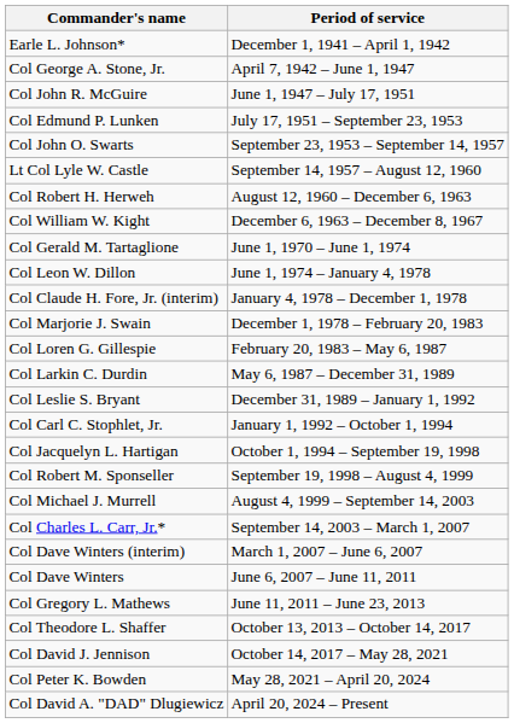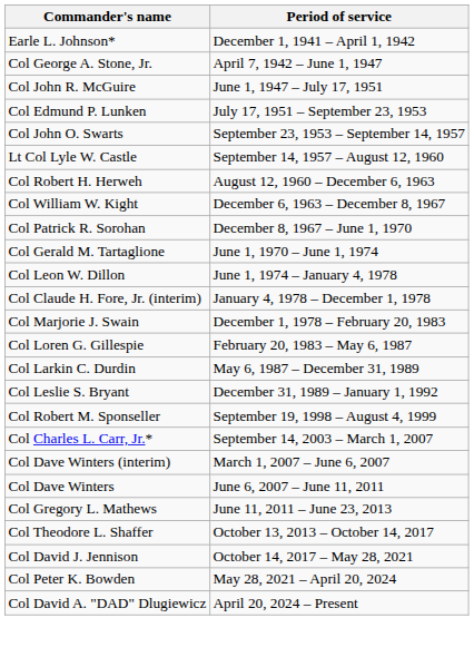+ row: Col Patrick R. Sorohan | December 8, 1967 – June 1, 1970
- row: Col Carl C. Stophlet, Jr. | January 1, 1992 – October 1, 1994
- row: Col Jacquelyn L. Hartigan | October 1, 1994 – September 19, 1998
- row: Col Michael J. Murrell | August 4, 1999 – September 14, 2003
